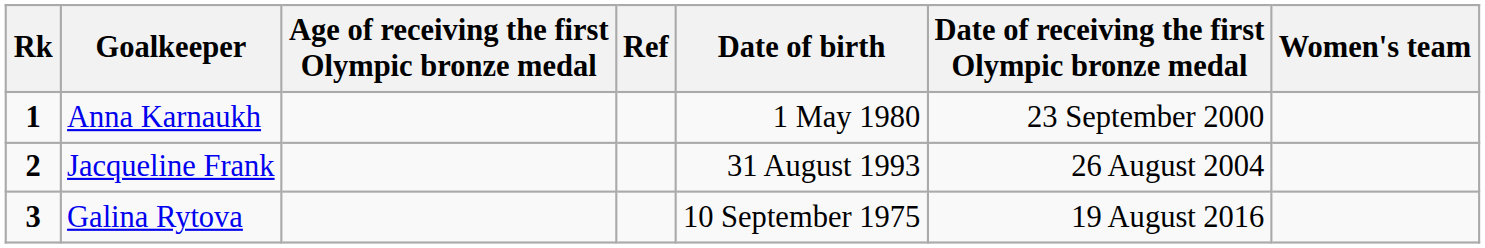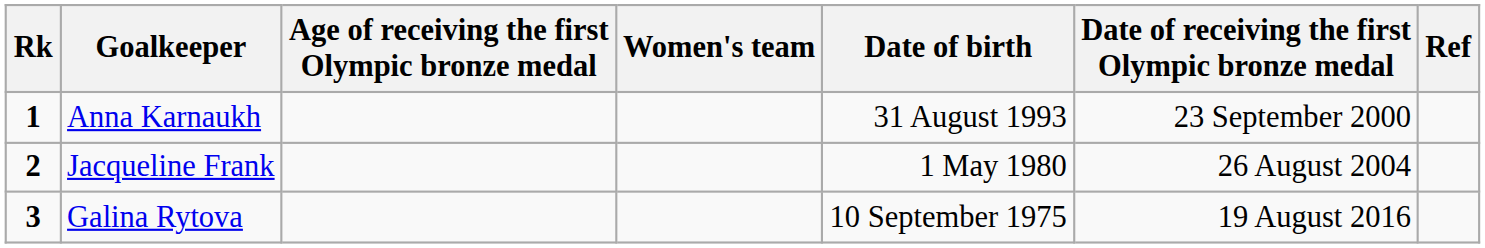columns swapped: Women's team <-> Ref
Anna Karnaukh | Date of birth: 1 May 1980 -> 31 August 1993
Jacqueline Frank | Date of birth: 31 August 1993 -> 1 May 1980
